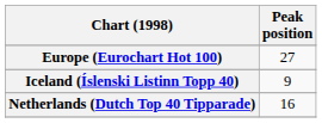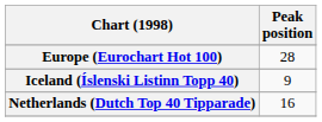Europe (Eurochart Hot 100) | Peak position: 27 -> 28
